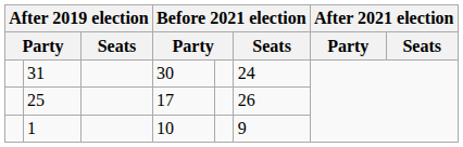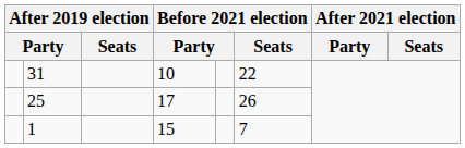31 | column 4: 30 -> 10
31 | Before 2021 election / Seats: 24 -> 22
1 | column 4: 10 -> 15
1 | Before 2021 election / Seats: 9 -> 7
